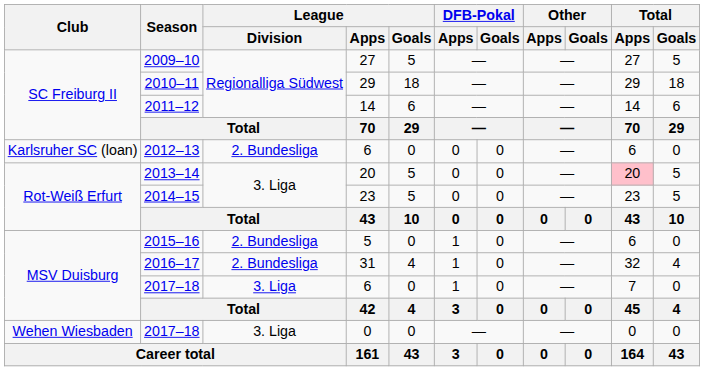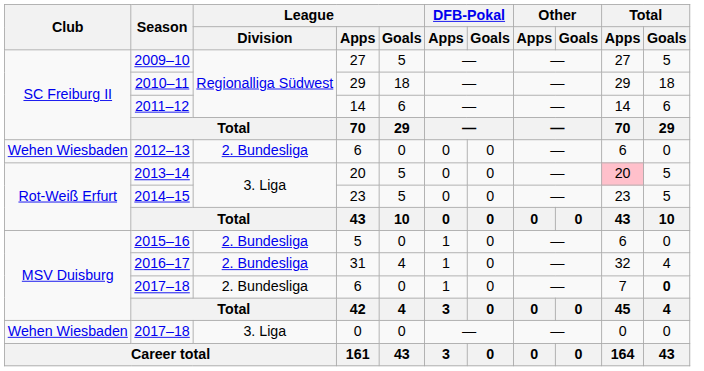2012–13 | Club: Karlsruher SC (loan) -> Wehen Wiesbaden
2017–18 / 6 | League / Division: 3. Liga -> 2. Bundesliga
2017–18 / 6 | Total / Goals: normal -> bold
